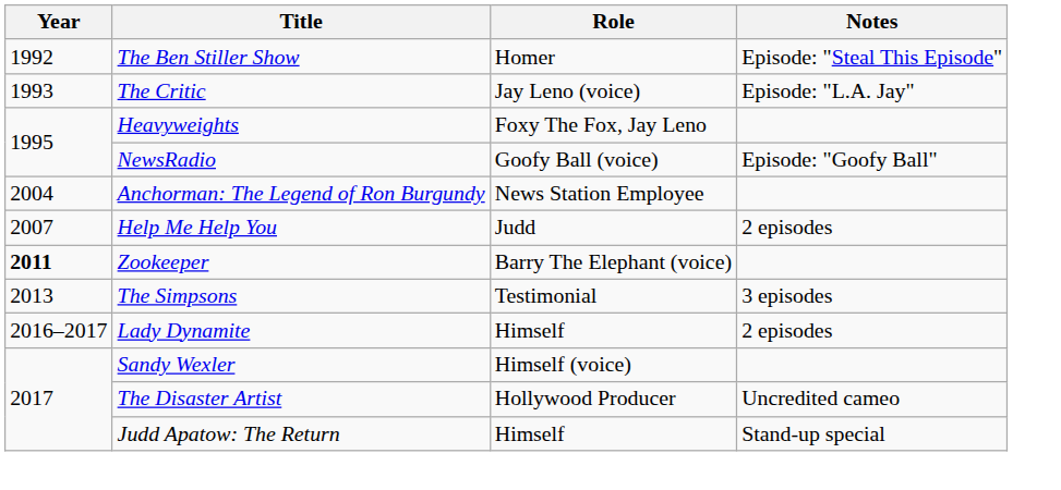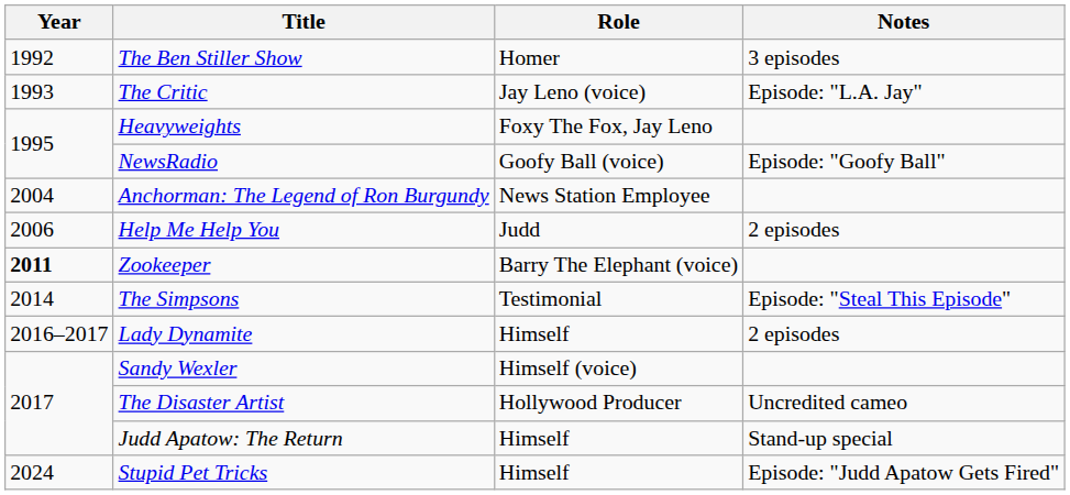The Ben Stiller Show | Notes: Episode: "Steal This Episode" -> 3 episodes
Help Me Help You | Year: 2007 -> 2006
The Simpsons | Year: 2013 -> 2014
The Simpsons | Notes: 3 episodes -> Episode: "Steal This Episode"
+ row: 2024 | Stupid Pet Tricks | Himself | Episode: "Judd Apatow Gets Fired"
